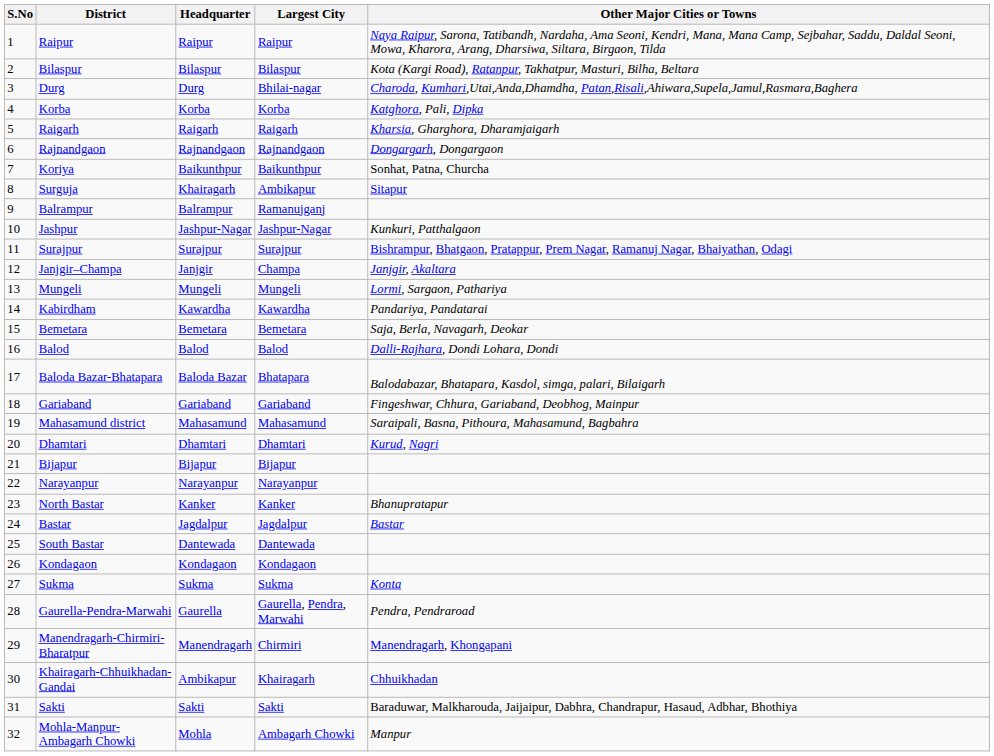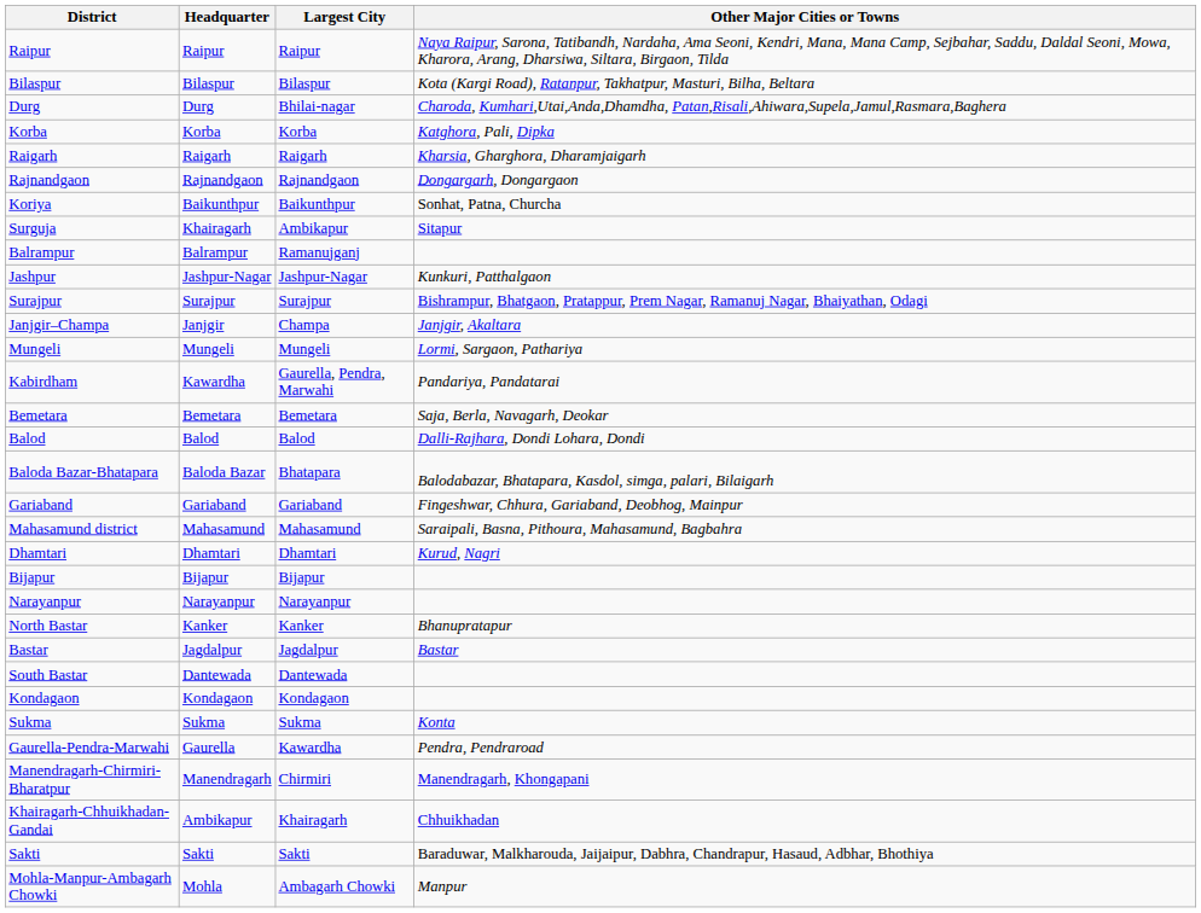- column: S.No | 1 | 2 | 3 | 4 | 5 | 6 | 7 | 8 | 9 | 10 | 11 | 12 | 13 | 14 | 15 | 16 | 17 | 18 | 19 | 20 | 21 | 22 | 23 | 24 | 25 | 26 | 27 | 28 | 29 | 30 | 31 | 32
Kabirdham | Largest City: Kawardha -> Gaurella, Pendra, Marwahi
Gaurella-Pendra-Marwahi | Largest City: Gaurella, Pendra, Marwahi -> Kawardha
